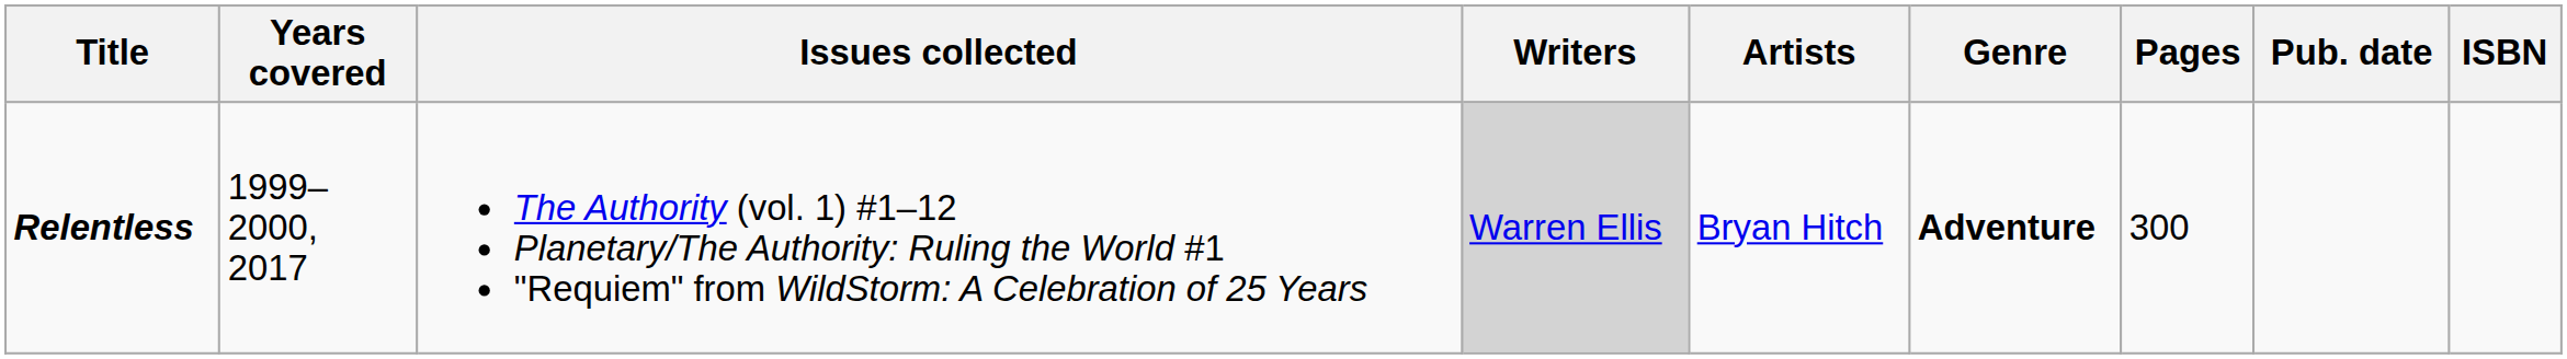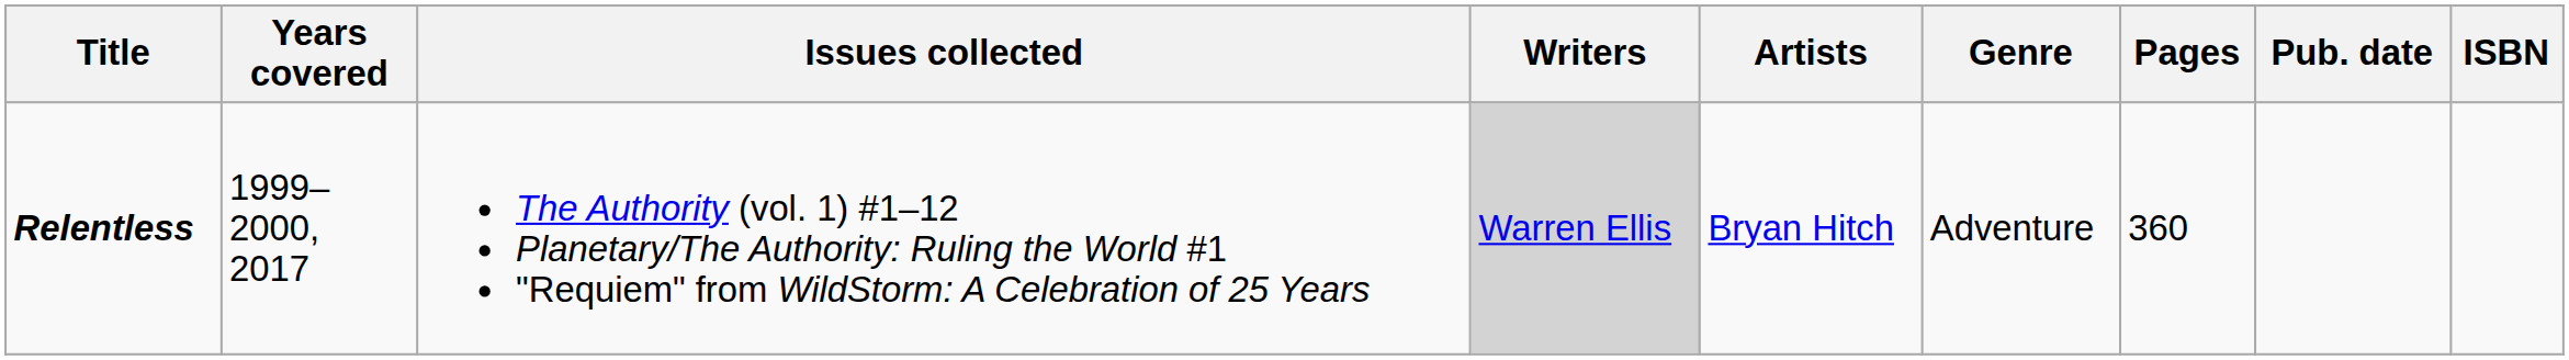Relentless | Genre: bold -> normal
Relentless | Pages: 300 -> 360
